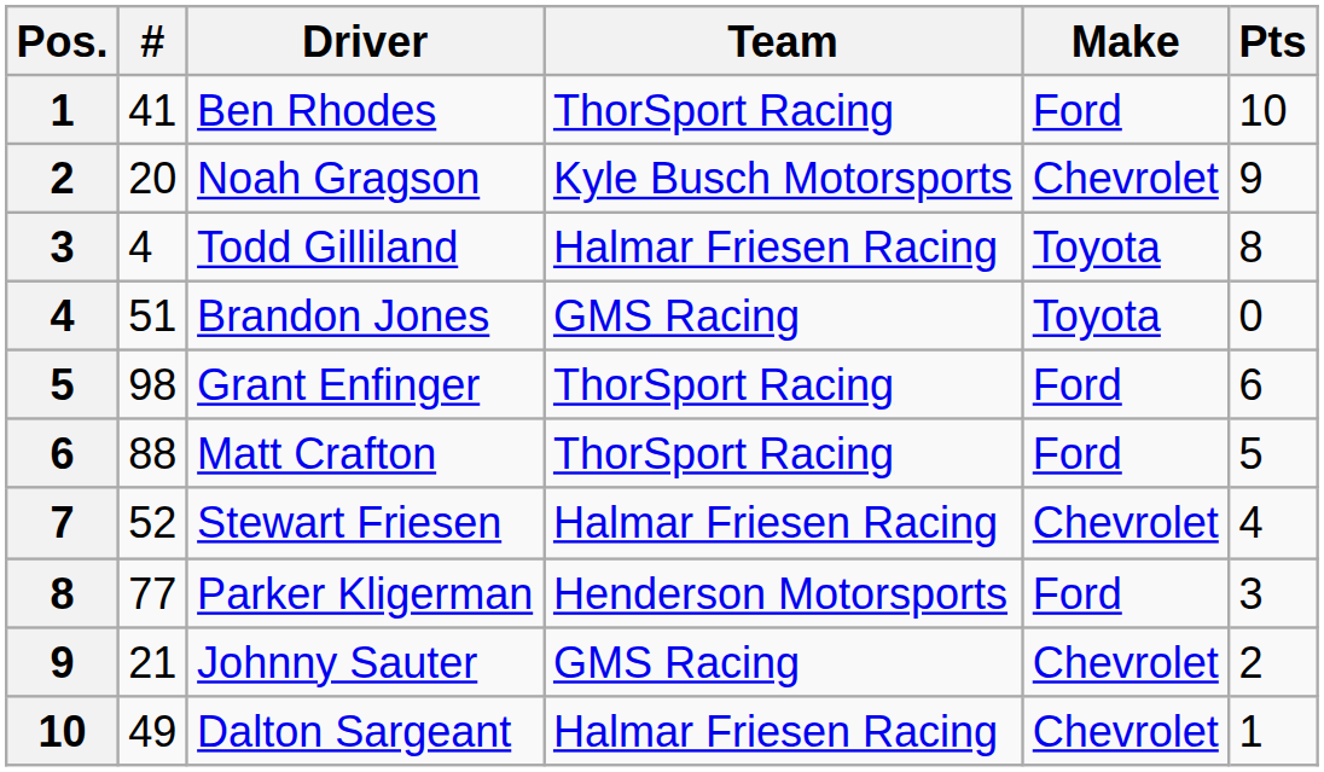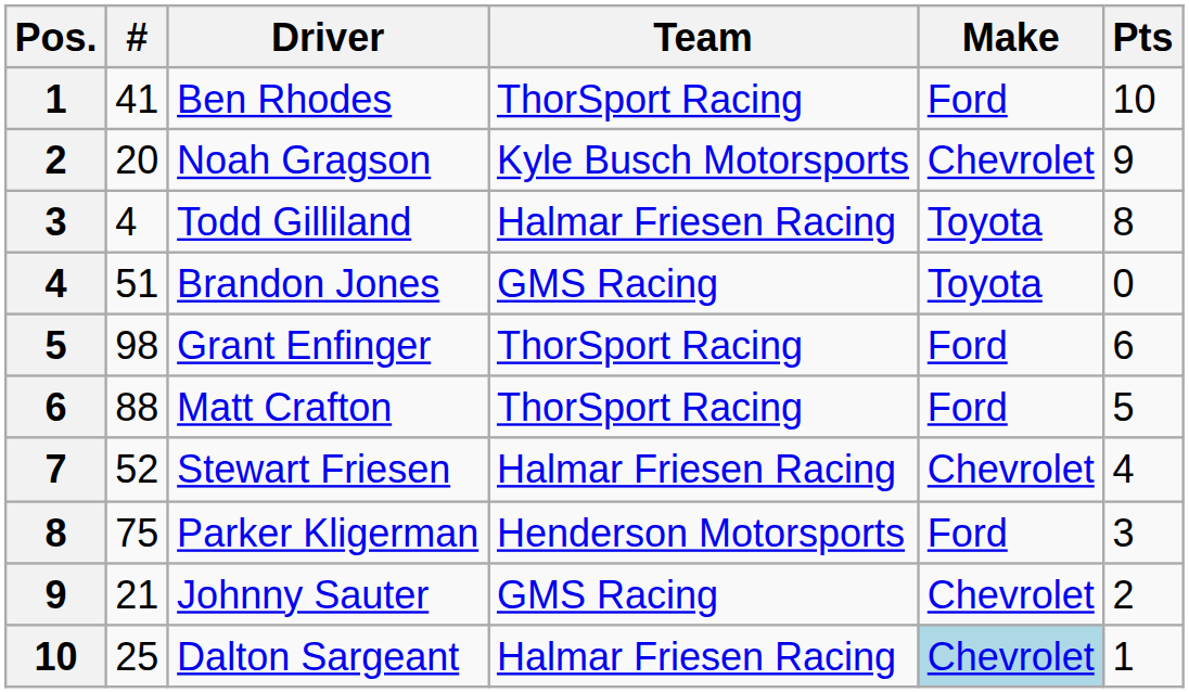Parker Kligerman | #: 77 -> 75
Dalton Sargeant | #: 49 -> 25
Dalton Sargeant | Make: no background -> lightblue background
